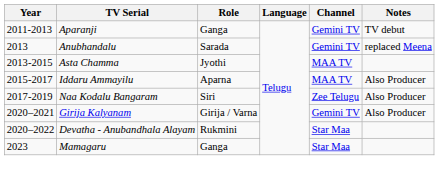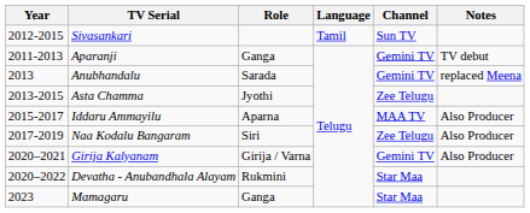+ row: 2012-2015 | Sivasankari | Tamil | Sun TV
Asta Chamma | Channel: MAA TV -> Zee Telugu
